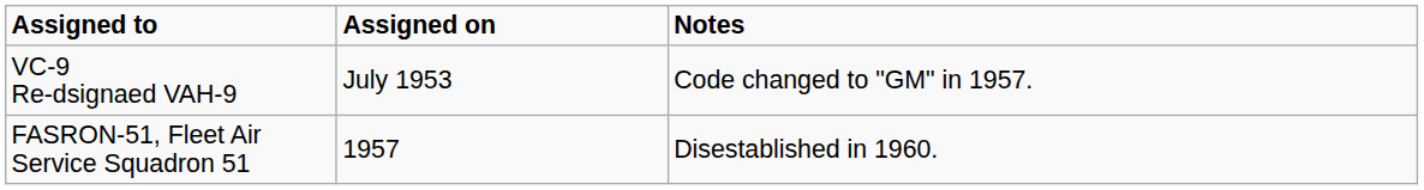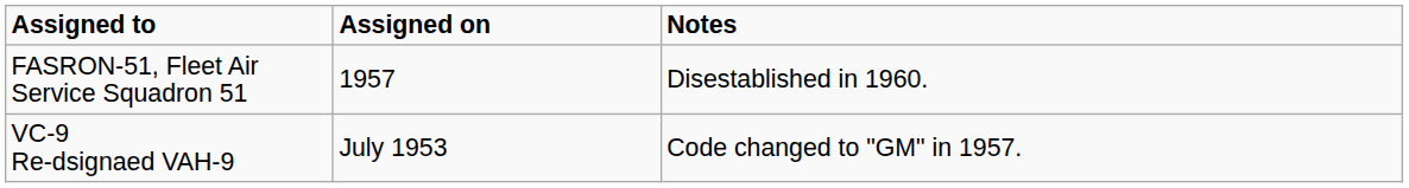rows swapped: VC-9 Re-dsignaed VAH-9 <-> FASRON-51, Fleet Air Service Squadron 51
